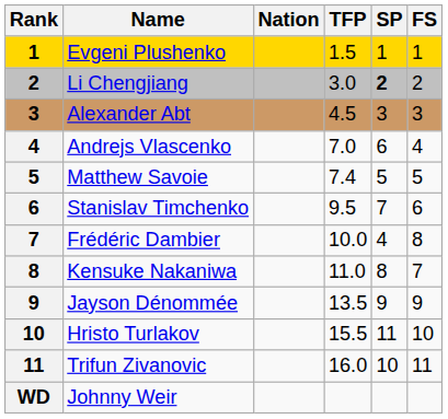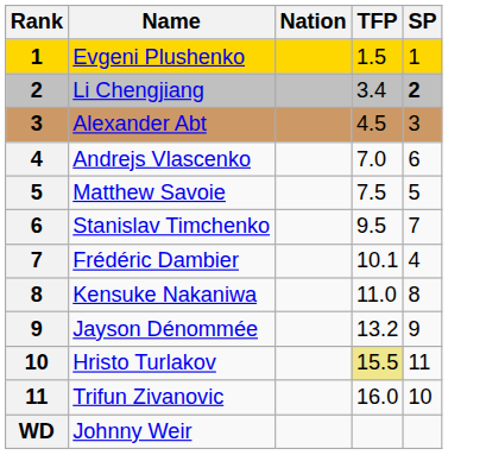- column: FS | 1 | 2 | 3 | 4 | 5 | 6 | 8 | 7 | 9 | 10 | 11
Li Chengjiang | TFP: 3.0 -> 3.4
Matthew Savoie | TFP: 7.4 -> 7.5
Frédéric Dambier | TFP: 10.0 -> 10.1
Jayson Dénommée | TFP: 13.5 -> 13.2
Hristo Turlakov | TFP: no background -> khaki background
